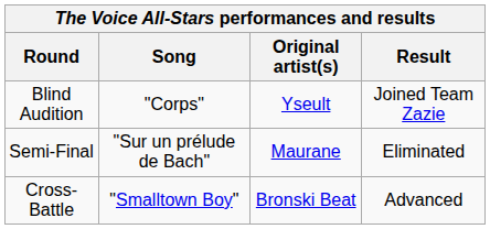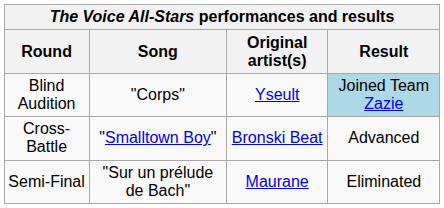Blind Audition | Result: no background -> lightblue background
rows swapped: Cross-Battle <-> Semi-Final
